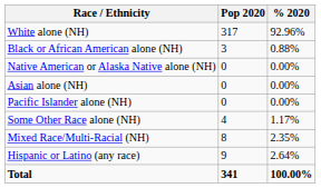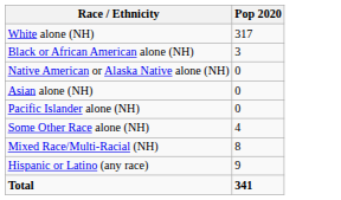- column: % 2020 | 92.96% | 0.88% | 0.00% | 0.00% | 0.00% | 1.17% | 2.35% | 2.64% | 100.00%
